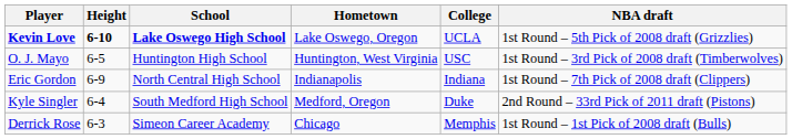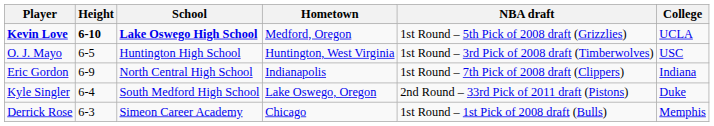columns swapped: College <-> NBA draft
Kevin Love | Hometown: Lake Oswego, Oregon -> Medford, Oregon
Kyle Singler | Hometown: Medford, Oregon -> Lake Oswego, Oregon
